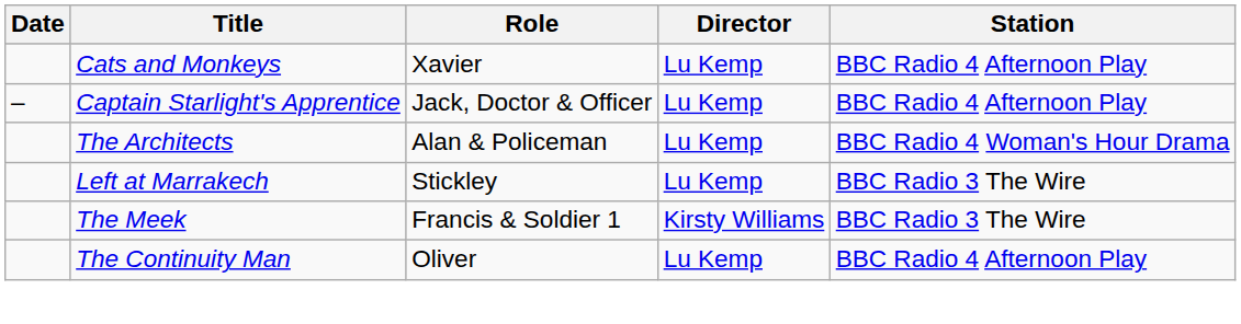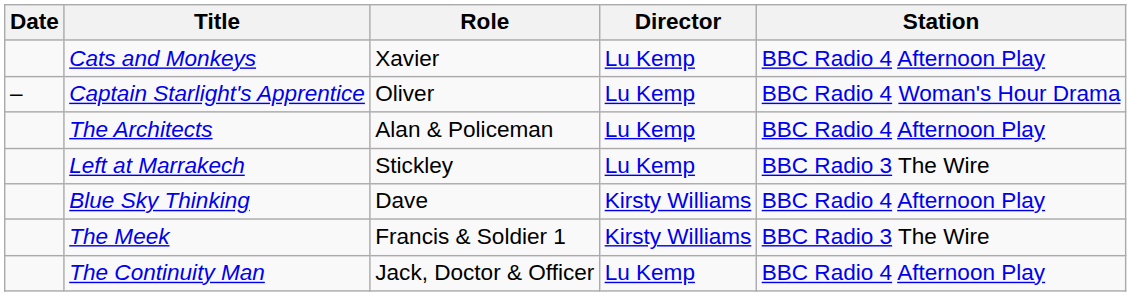Captain Starlight's Apprentice | Role: Jack, Doctor & Officer -> Oliver
Captain Starlight's Apprentice | Station: BBC Radio 4 Afternoon Play -> BBC Radio 4 Woman's Hour Drama
The Architects | Station: BBC Radio 4 Woman's Hour Drama -> BBC Radio 4 Afternoon Play
+ row: Blue Sky Thinking | Dave | Kirsty Williams | BBC Radio 4 Afternoon Play
The Continuity Man | Role: Oliver -> Jack, Doctor & Officer
